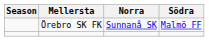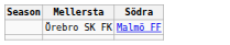- column: Norra | Sunnanå SK
